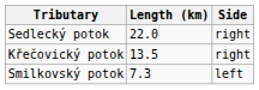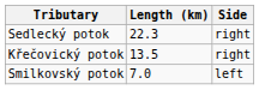Sedlecký potok | Length (km): 22.0 -> 22.3
Smilkovský potok | Length (km): 7.3 -> 7.0
